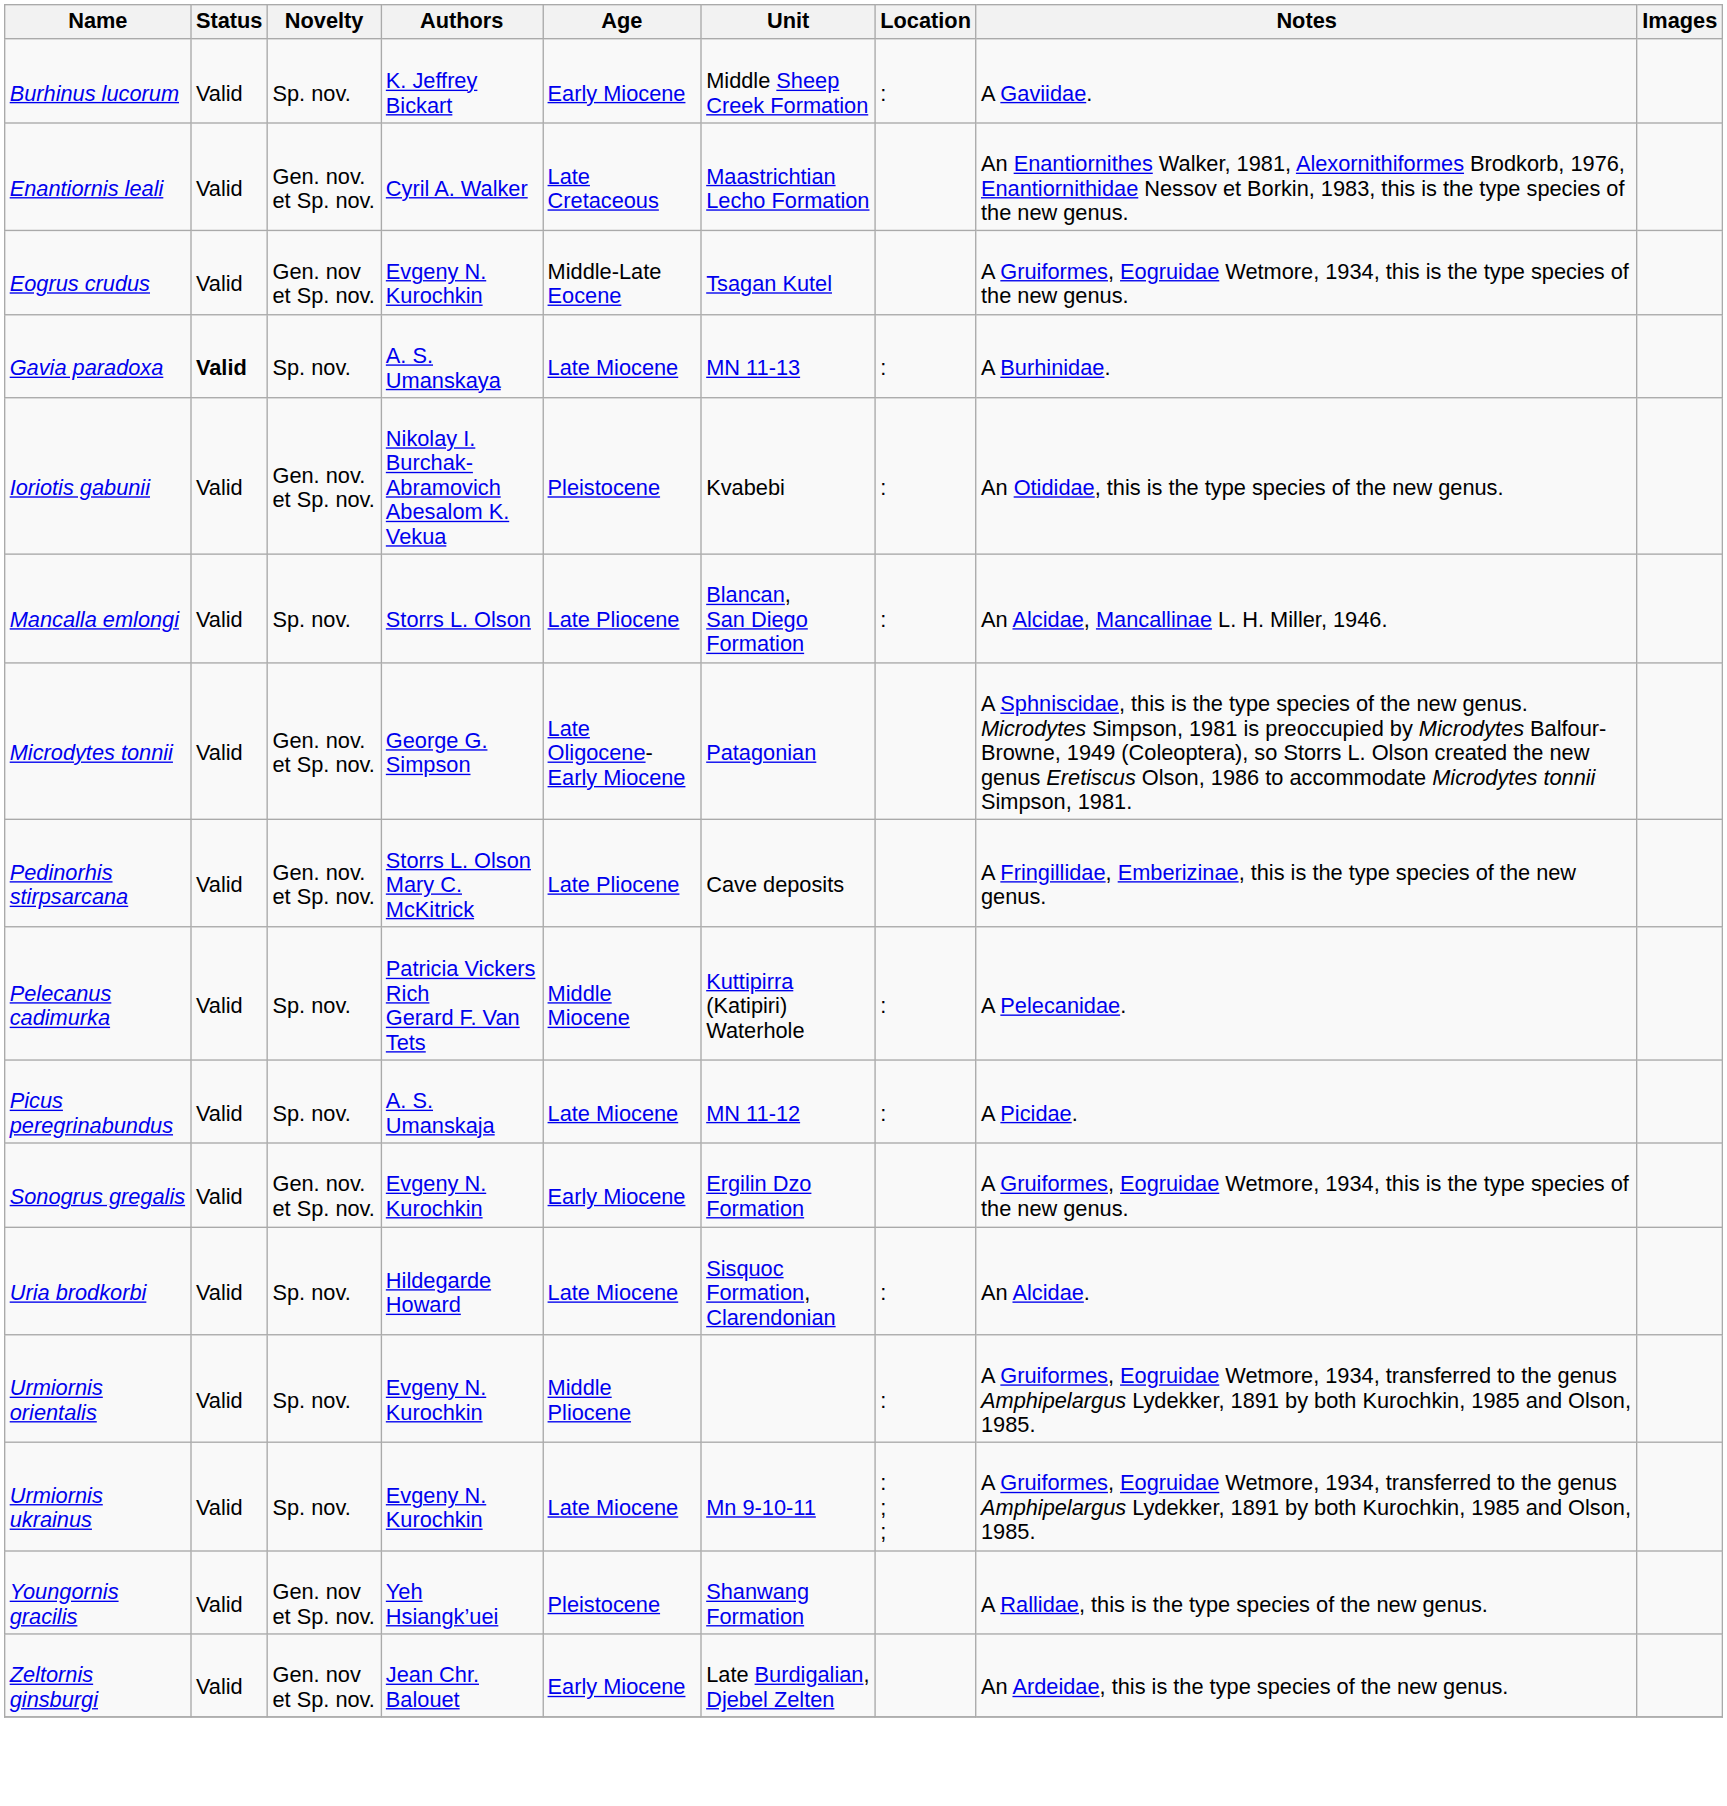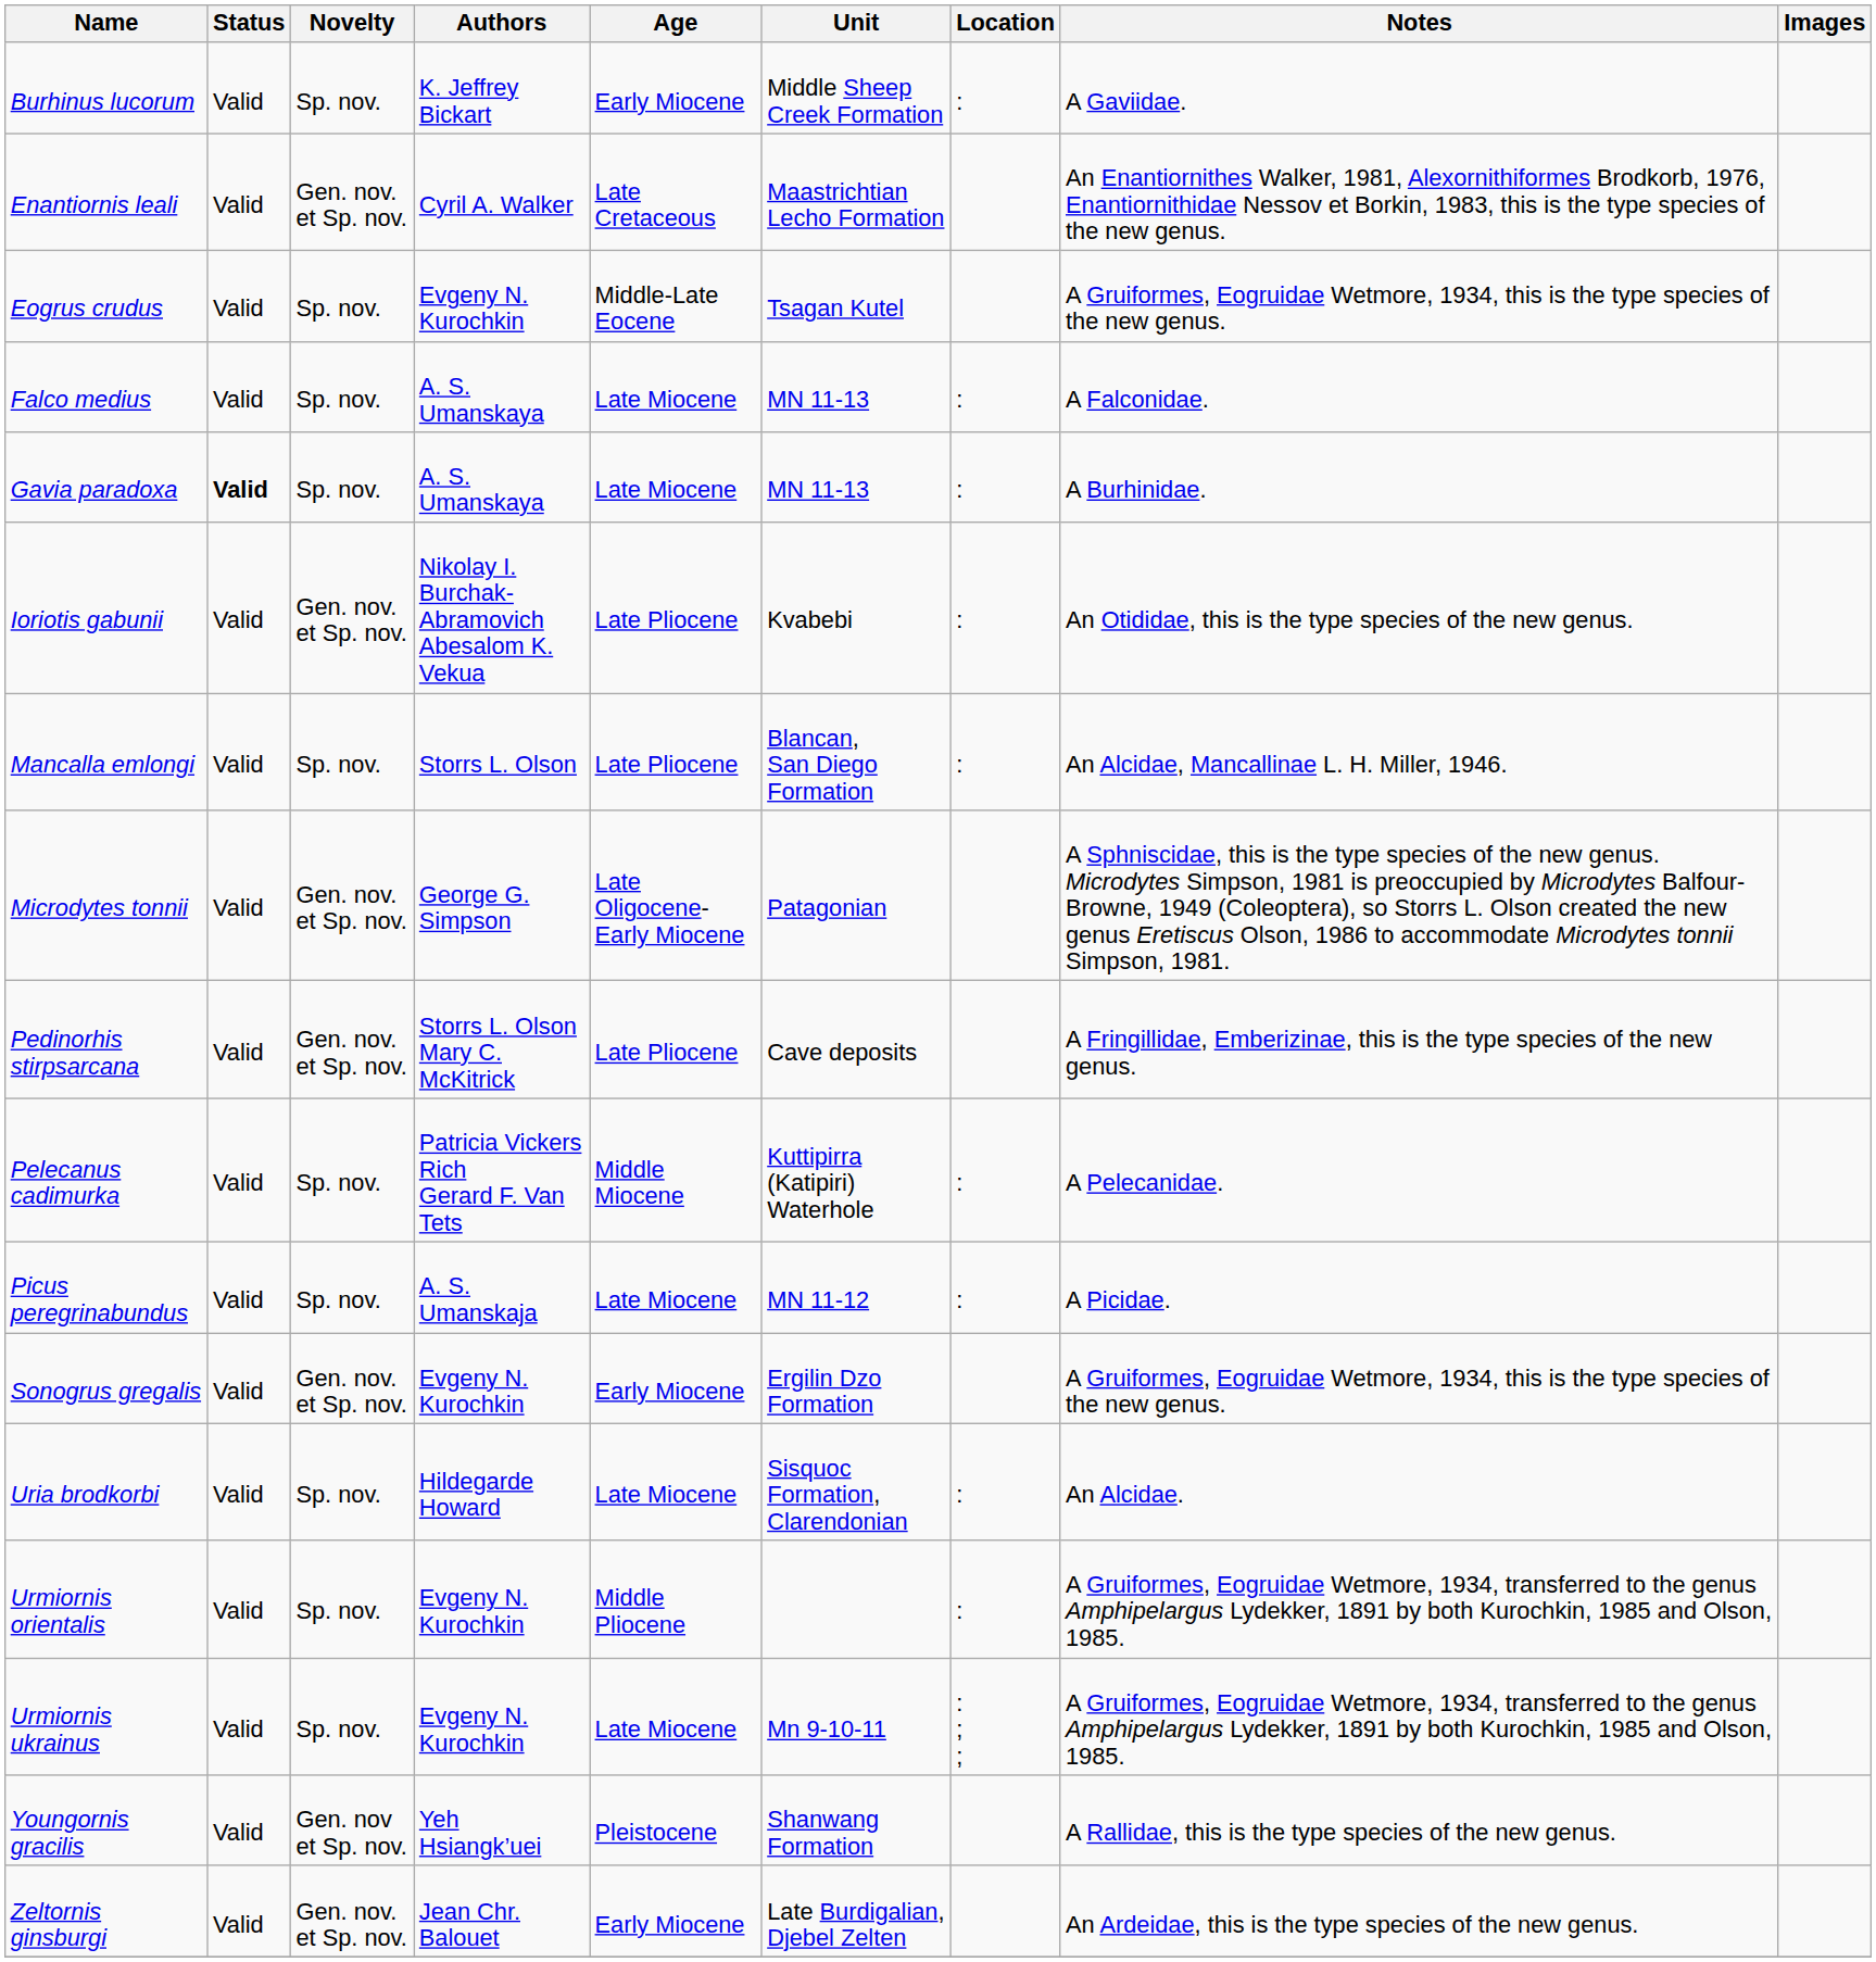Eogrus crudus | Novelty: Gen. nov et Sp. nov. -> Sp. nov.
+ row: Falco medius | Valid | Sp. nov. | A. S. Umanskaya | Late Miocene | MN 11-13 | : | A Falconidae.
Ioriotis gabunii | Age: Pleistocene -> Late Pliocene
Zeltornis ginsburgi | Novelty: Gen. nov et Sp. nov. -> Gen. nov. et Sp. nov.
